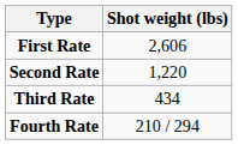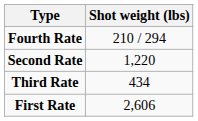rows swapped: First Rate <-> Fourth Rate
